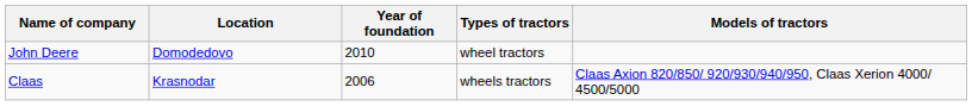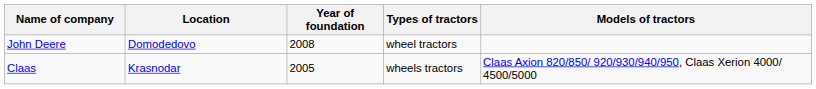John Deere | Year of foundation: 2010 -> 2008
Claas | Year of foundation: 2006 -> 2005
